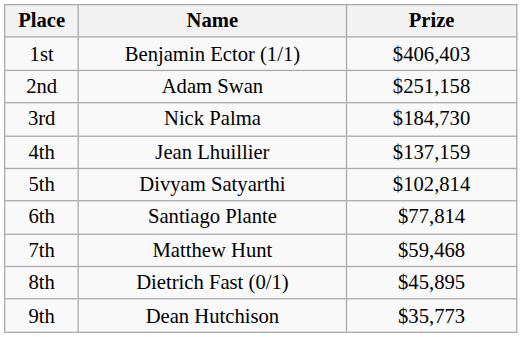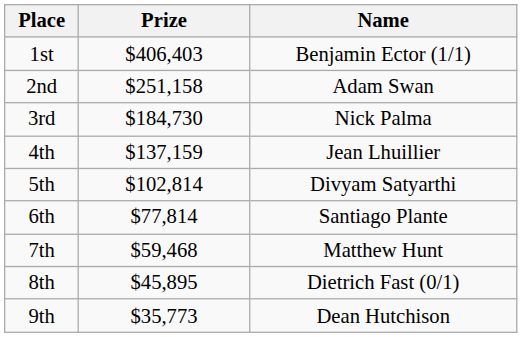columns swapped: Name <-> Prize
